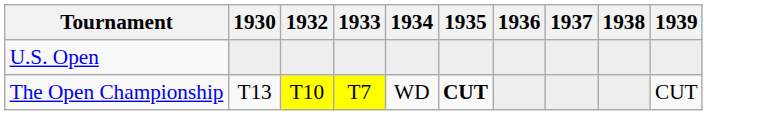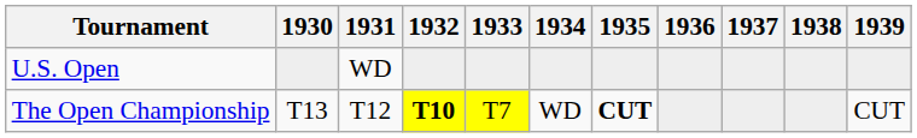+ column: 1931 | WD | T12
The Open Championship | 1932: normal -> bold
